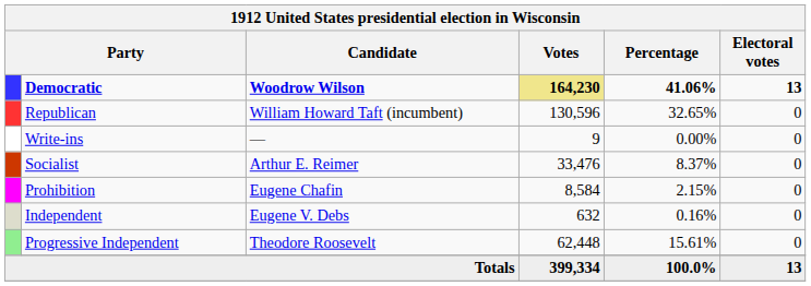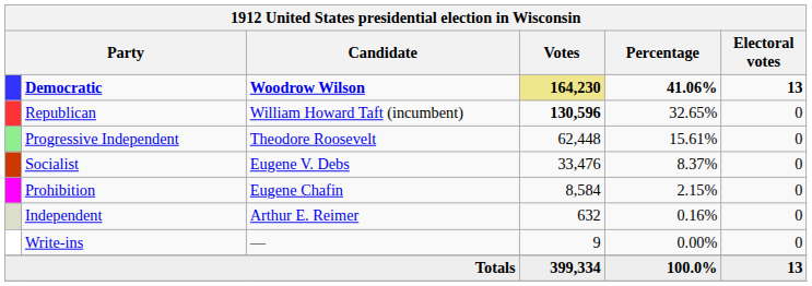Republican | Votes: normal -> bold
rows swapped: Progressive Independent <-> Write-ins
Socialist | Candidate: Arthur E. Reimer -> Eugene V. Debs
Independent | Candidate: Eugene V. Debs -> Arthur E. Reimer
